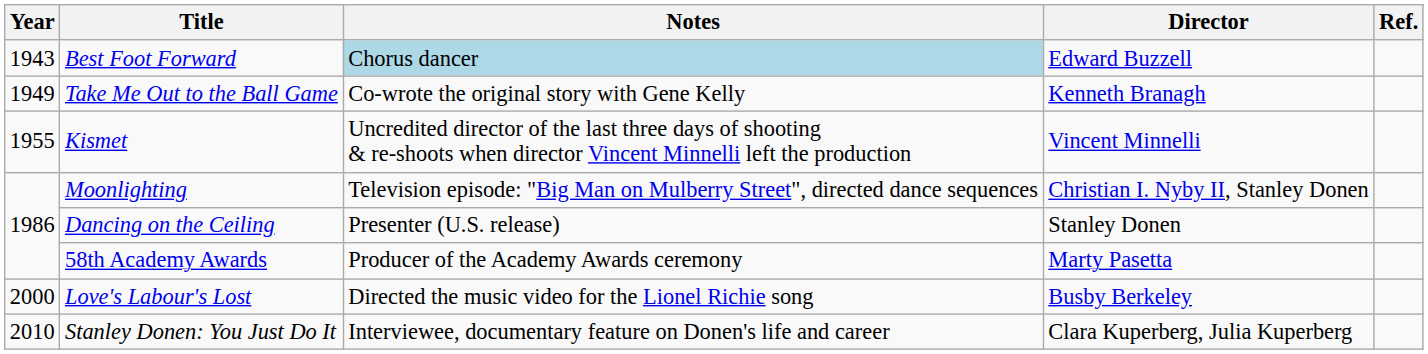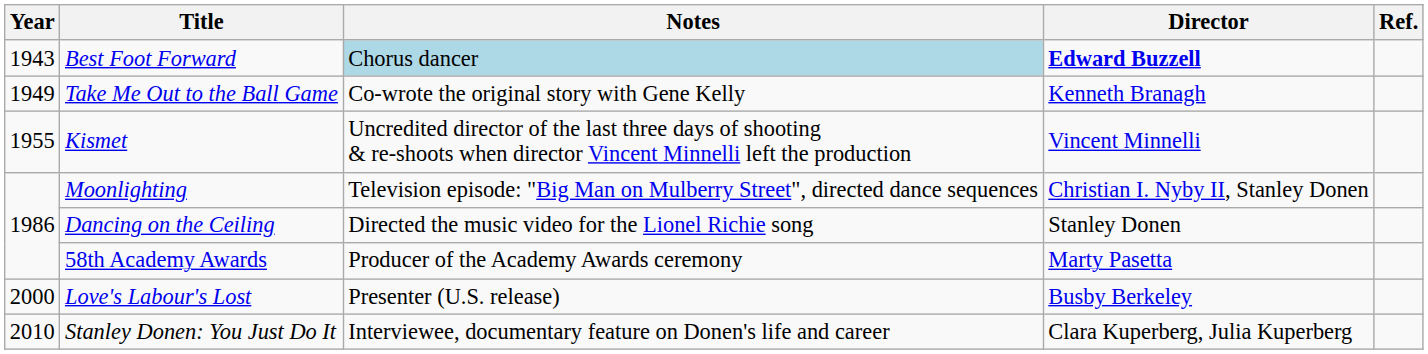Best Foot Forward | Director: normal -> bold
Dancing on the Ceiling | Notes: Presenter (U.S. release) -> Directed the music video for the Lionel Richie song
Love's Labour's Lost | Notes: Directed the music video for the Lionel Richie song -> Presenter (U.S. release)
